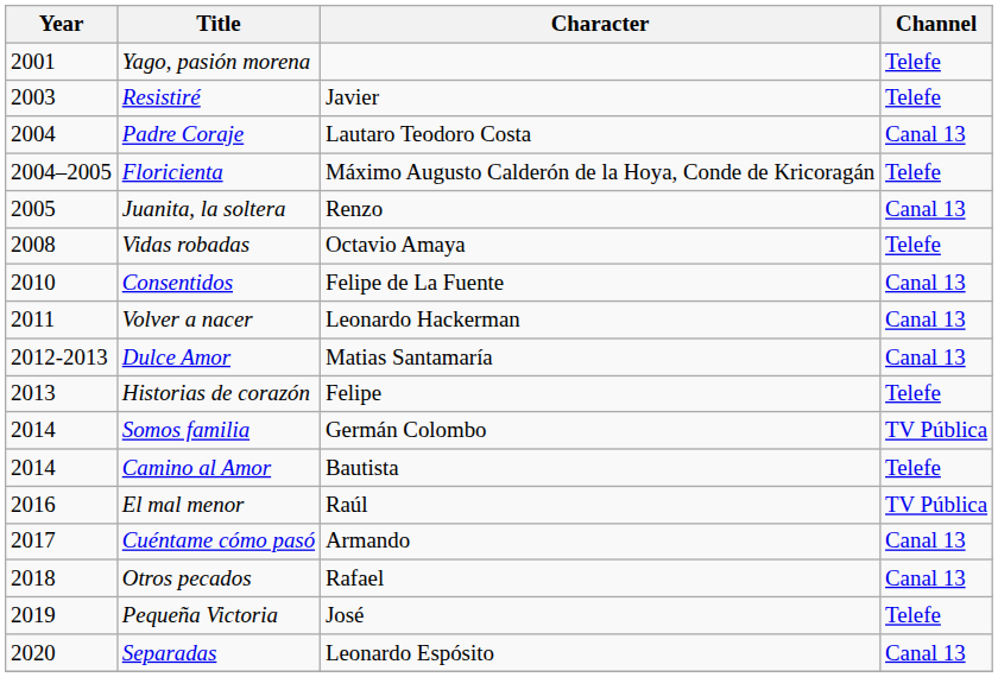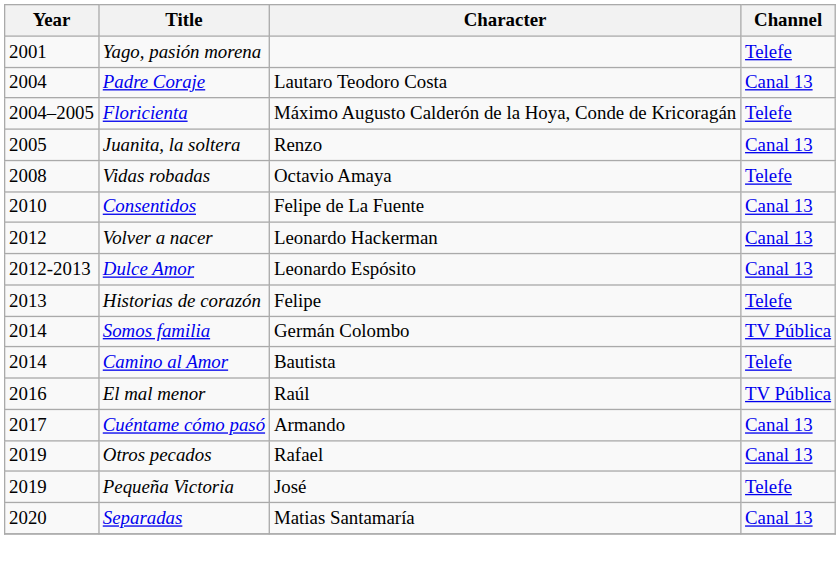- row: 2003 | Resistiré | Javier | Telefe
Volver a nacer | Year: 2011 -> 2012
Dulce Amor | Character: Matias Santamaría -> Leonardo Espósito
Otros pecados | Year: 2018 -> 2019
Separadas | Character: Leonardo Espósito -> Matias Santamaría
